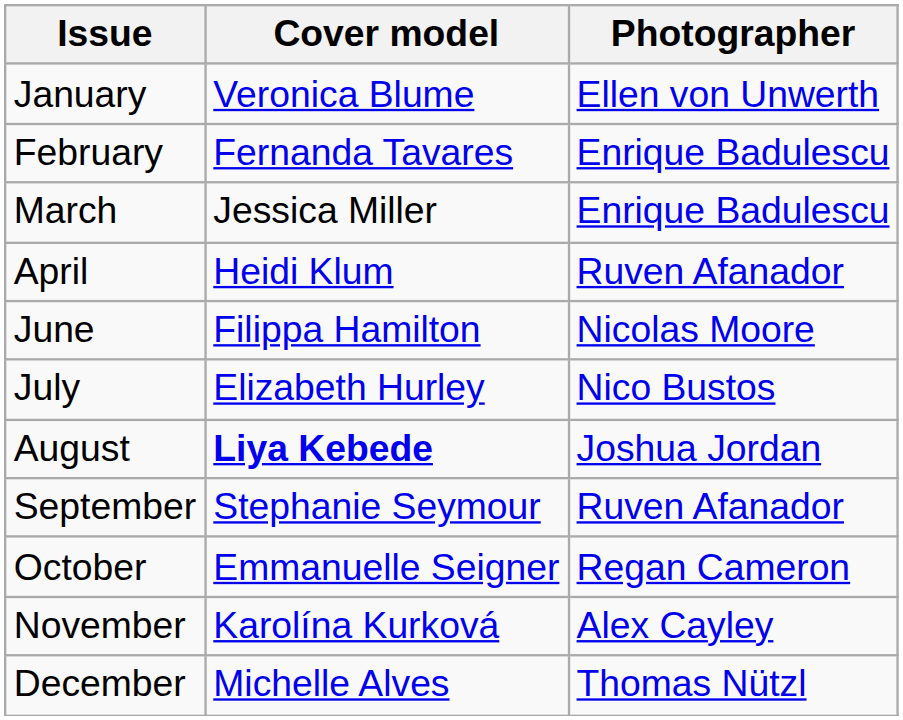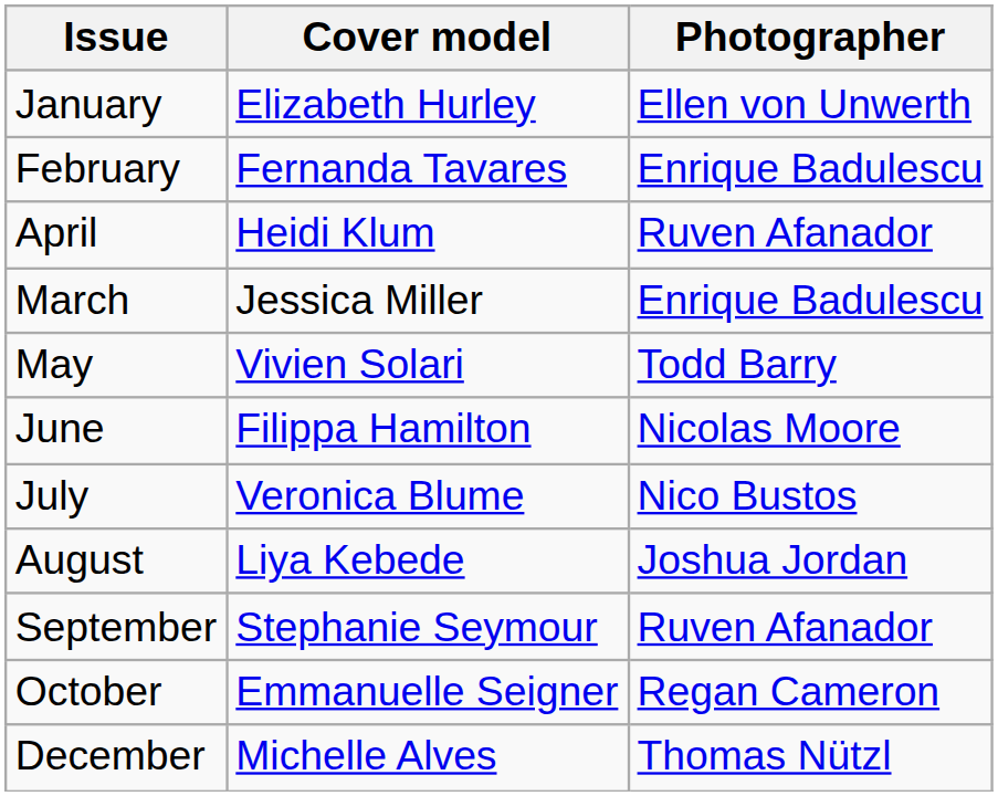January | Cover model: Veronica Blume -> Elizabeth Hurley
rows swapped: March <-> April
+ row: May | Vivien Solari | Todd Barry
July | Cover model: Elizabeth Hurley -> Veronica Blume
August | Cover model: bold -> normal
- row: November | Karolína Kurková | Alex Cayley
